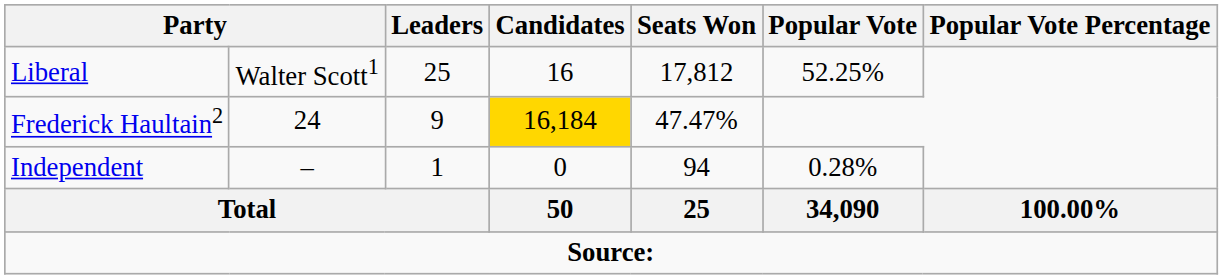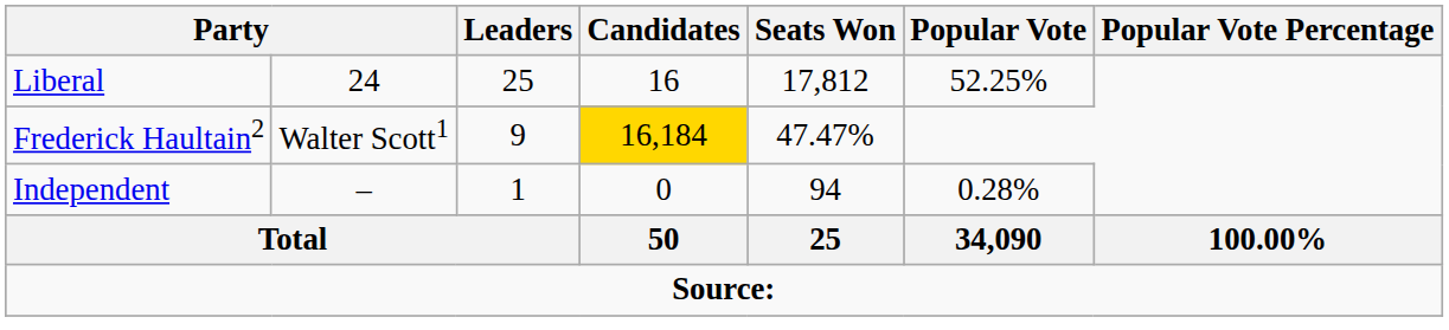Liberal | column 2: Walter Scott1 -> 24
Frederick Haultain2 | column 2: 24 -> Walter Scott1
